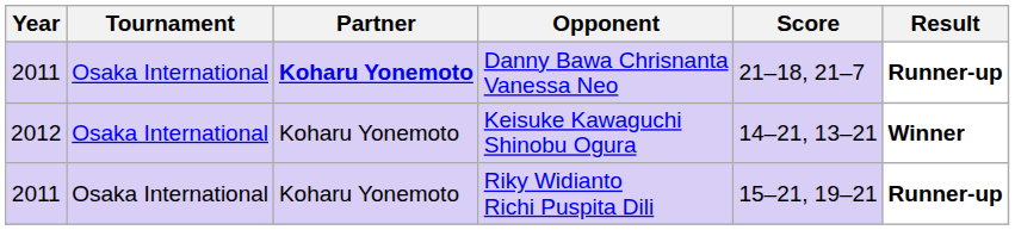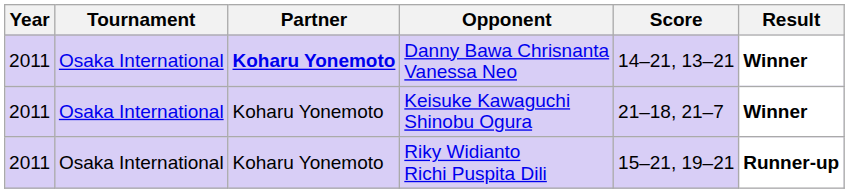Danny Bawa Chrisnanta Vanessa Neo | Score: 21–18, 21–7 -> 14–21, 13–21
Danny Bawa Chrisnanta Vanessa Neo | Result: Runner-up -> Winner
Keisuke Kawaguchi Shinobu Ogura | Year: 2012 -> 2011
Keisuke Kawaguchi Shinobu Ogura | Score: 14–21, 13–21 -> 21–18, 21–7
